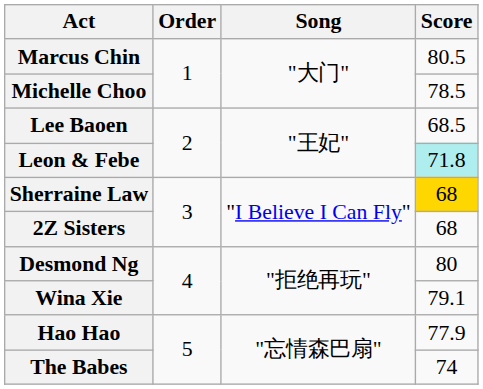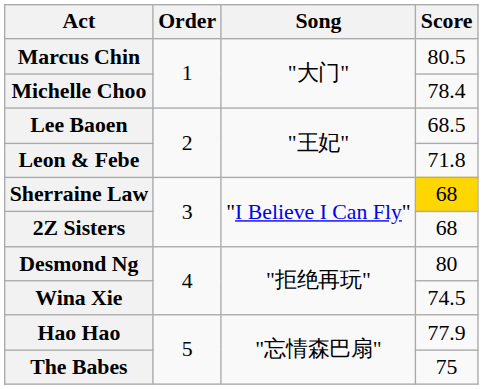Michelle Choo | Score: 78.5 -> 78.4
Leon & Febe | Score: paleturquoise background -> no background
Wina Xie | Score: 79.1 -> 74.5
The Babes | Score: 74 -> 75
